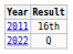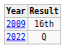16th | Year: 2011 -> 2009
